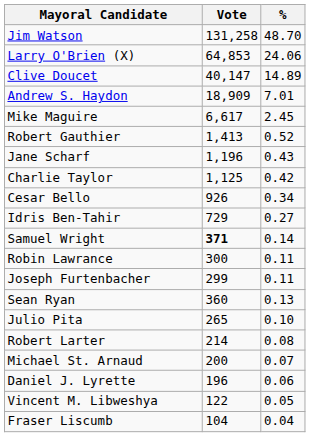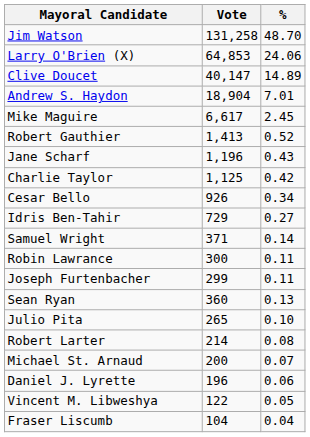Andrew S. Haydon | Vote: 18,909 -> 18,904
Samuel Wright | Vote: bold -> normal
